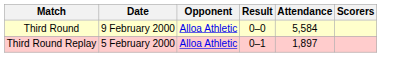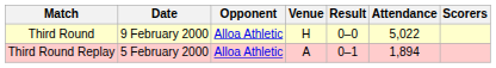+ column: Venue | H | A
Third Round | Attendance: 5,584 -> 5,022
Third Round Replay | Attendance: 1,897 -> 1,894
